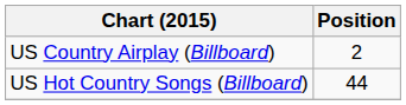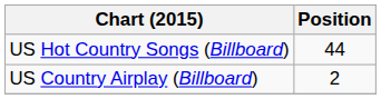rows swapped: US Country Airplay (Billboard) <-> US Hot Country Songs (Billboard)
